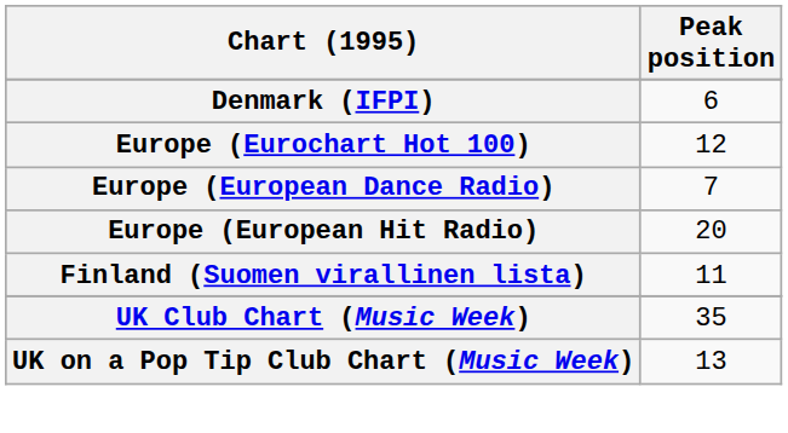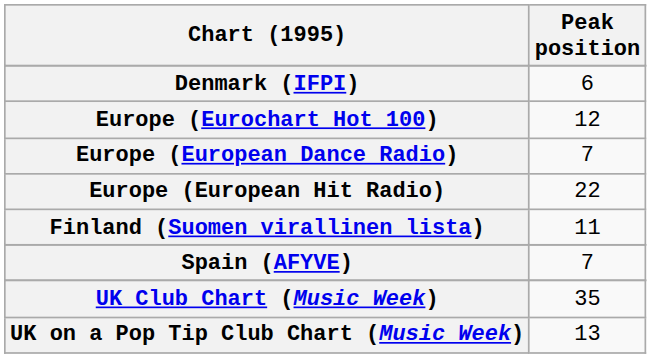Europe (European Hit Radio) | Peak position: 20 -> 22
+ row: Spain (AFYVE) | 7
